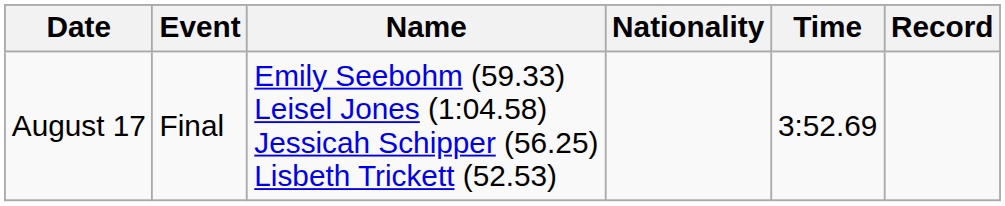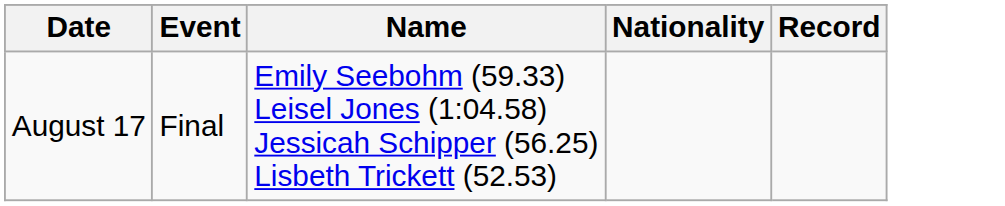- column: Time | 3:52.69
